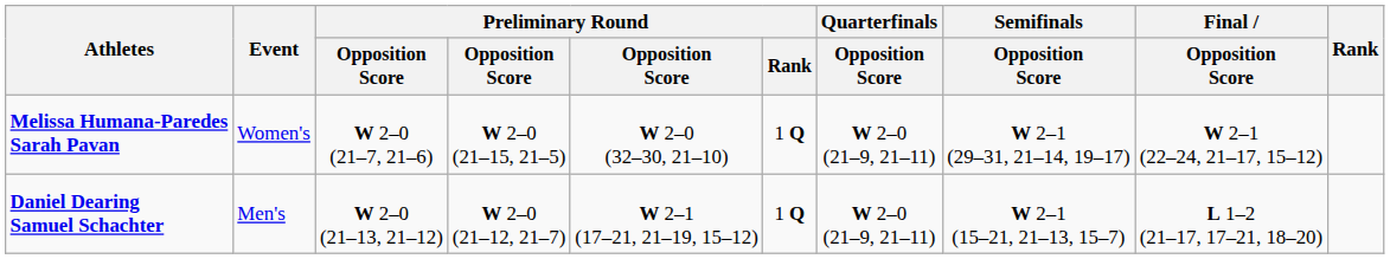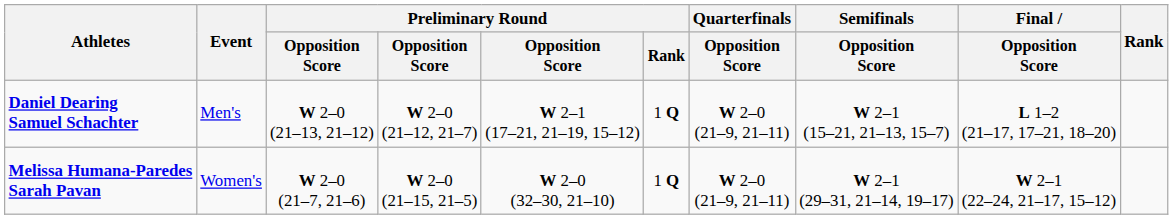rows swapped: Daniel Dearing Samuel Schachter <-> Melissa Humana-Paredes Sarah Pavan
